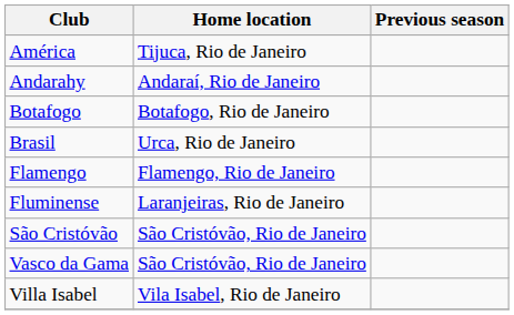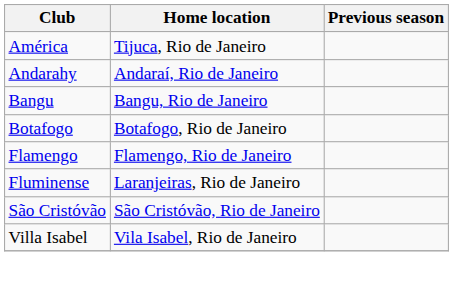+ row: Bangu | Bangu, Rio de Janeiro
- row: Brasil | Urca, Rio de Janeiro
- row: Vasco da Gama | São Cristóvão, Rio de Janeiro
